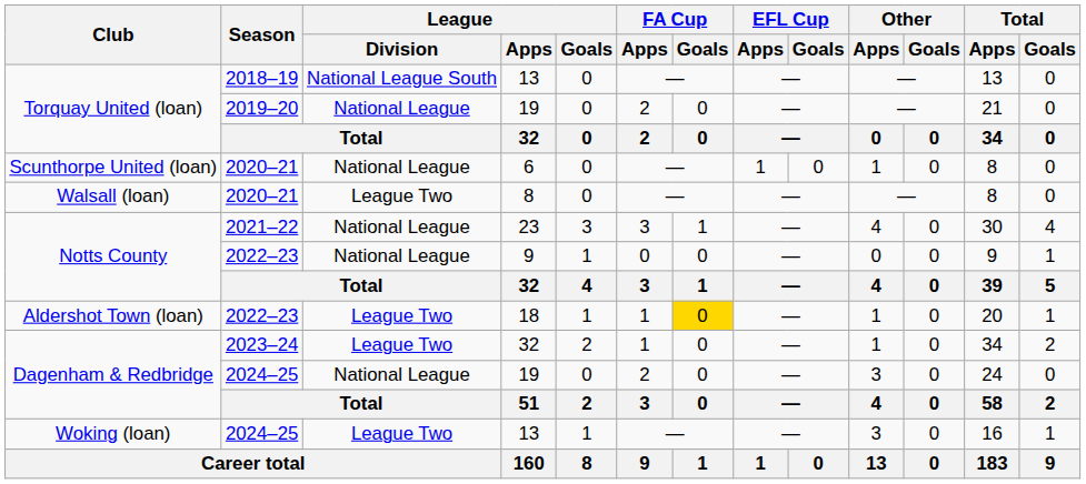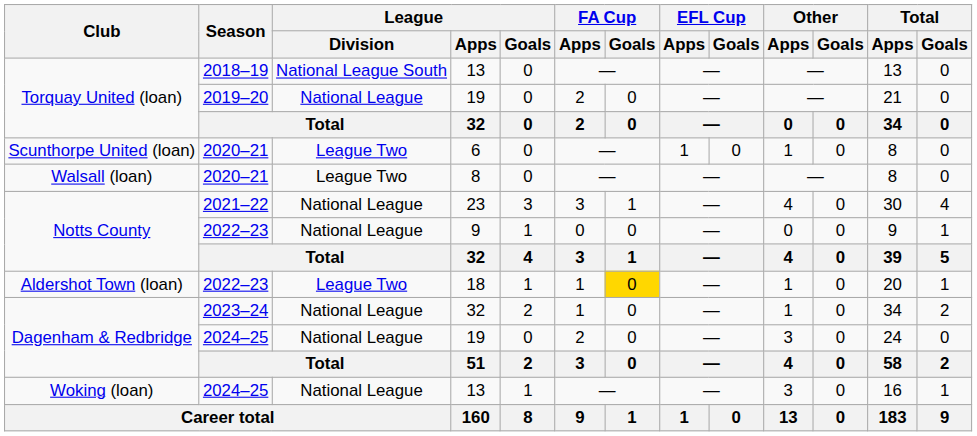6 | League / Division: National League -> League Two
Dagenham & Redbridge / 32 | League / Division: League Two -> National League
Woking (loan) / 13 | League / Division: League Two -> National League
